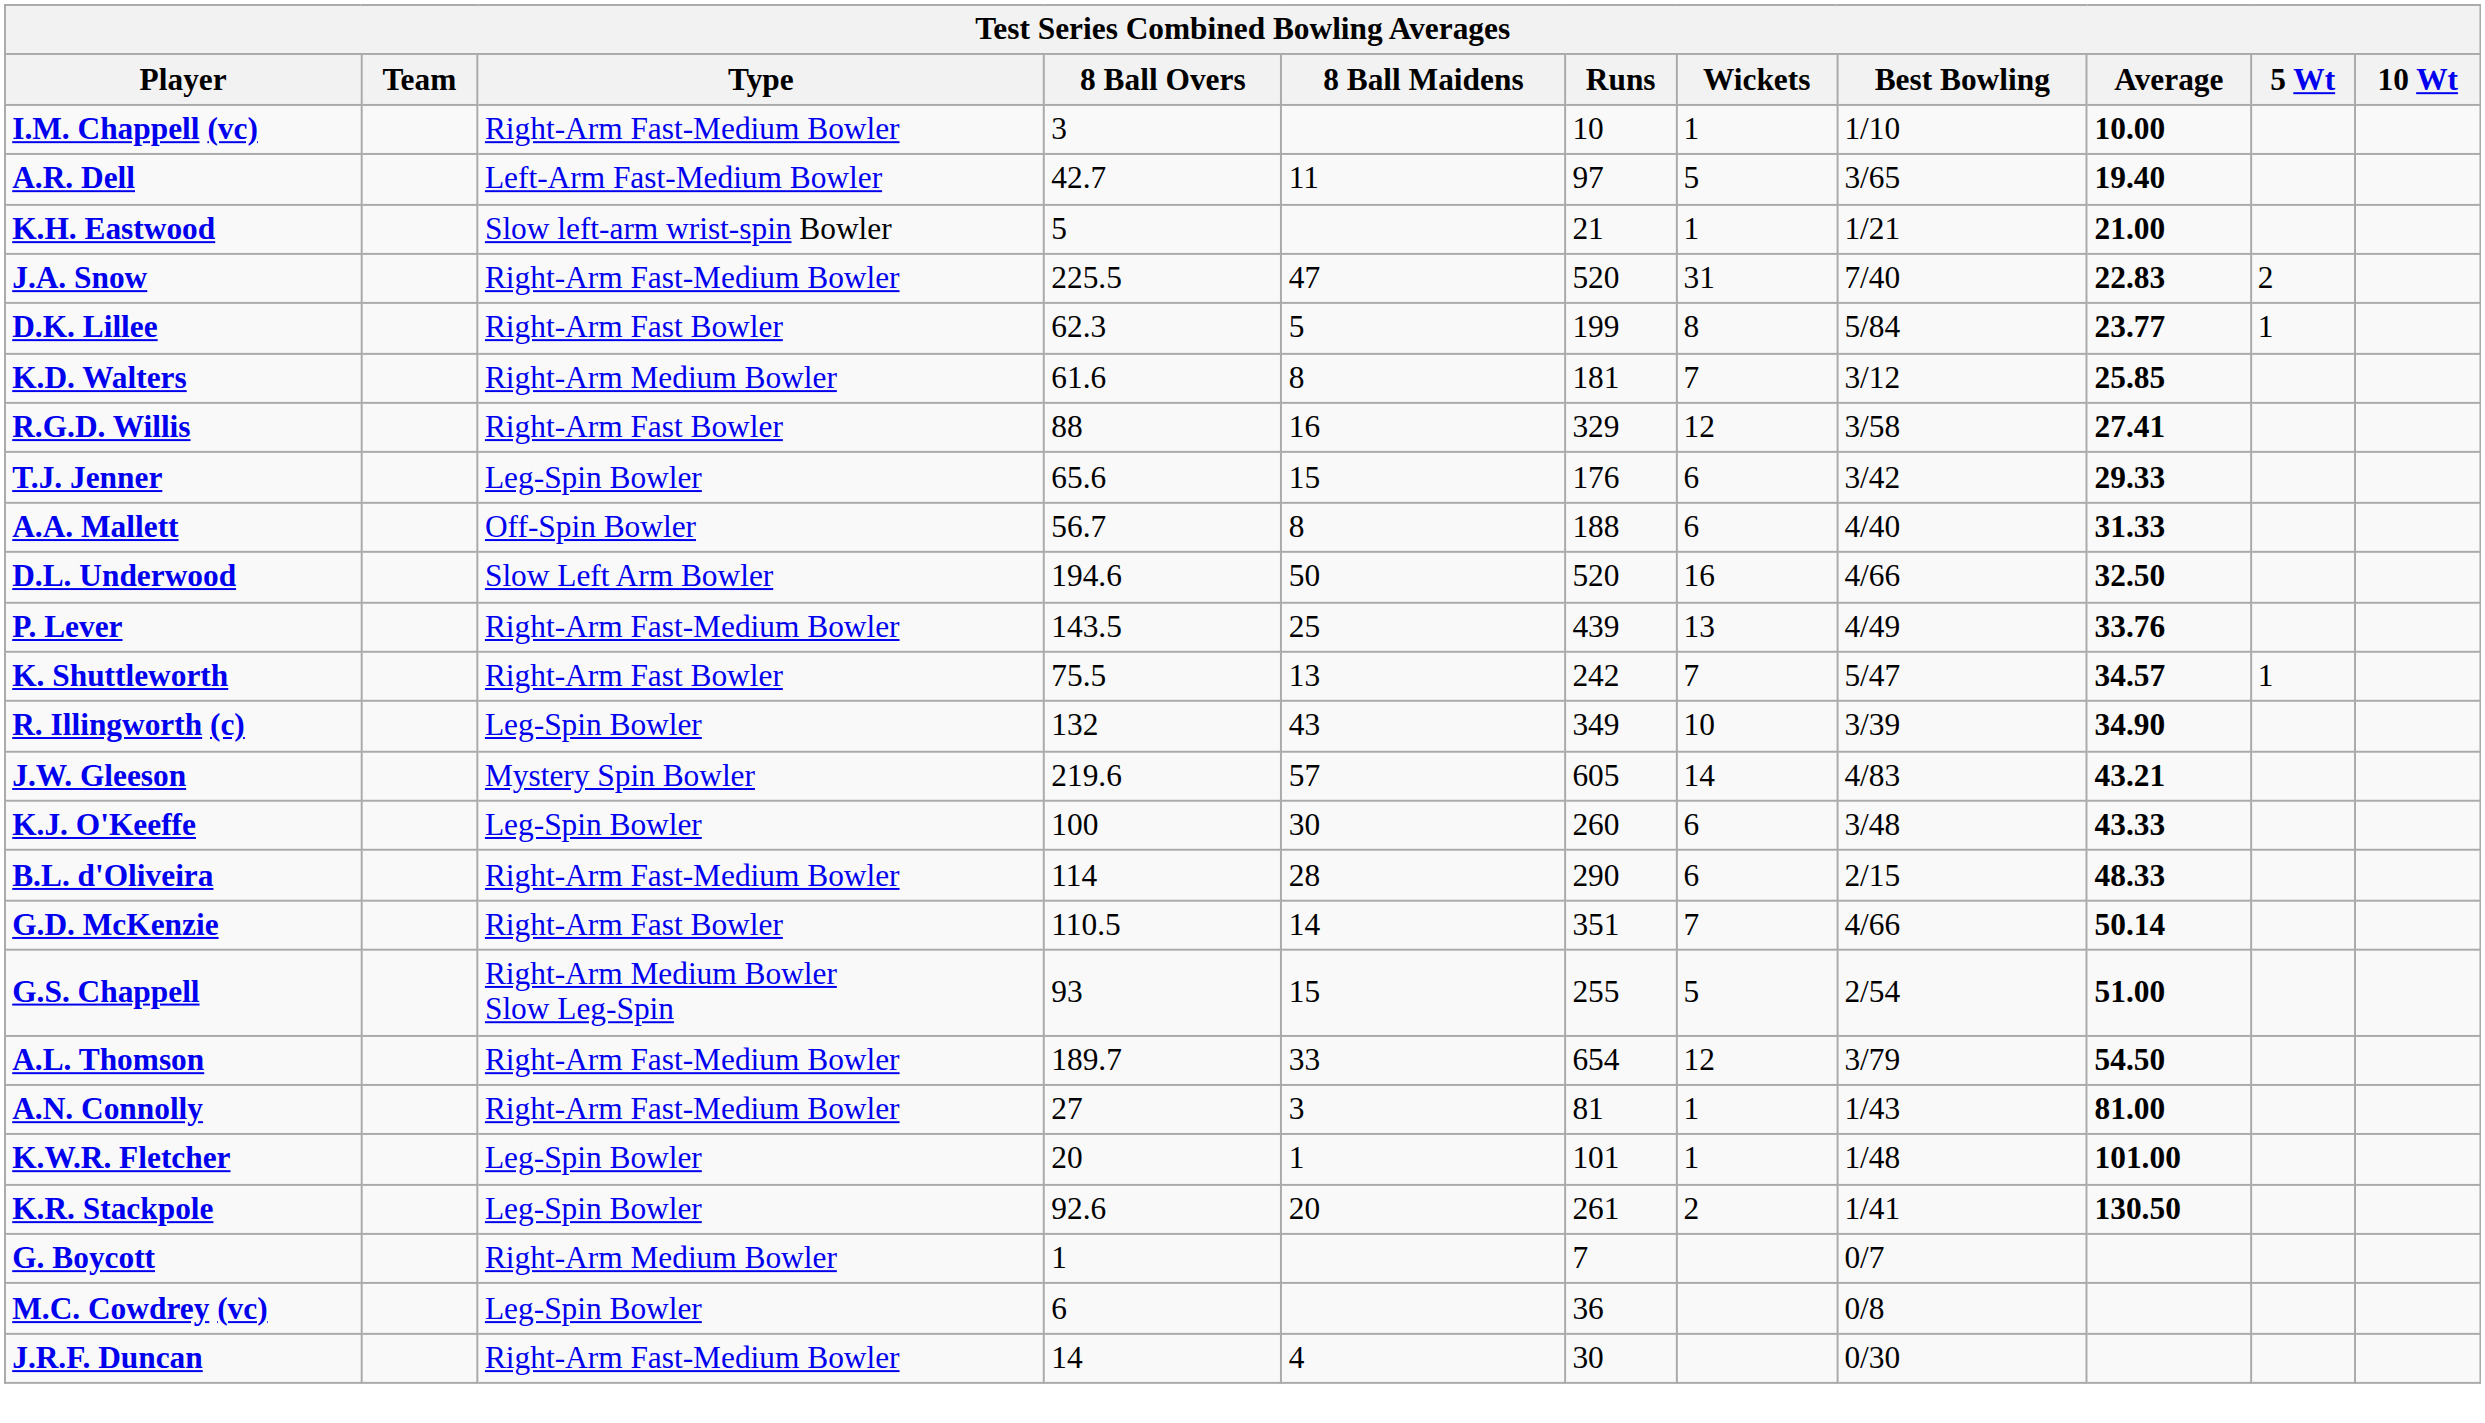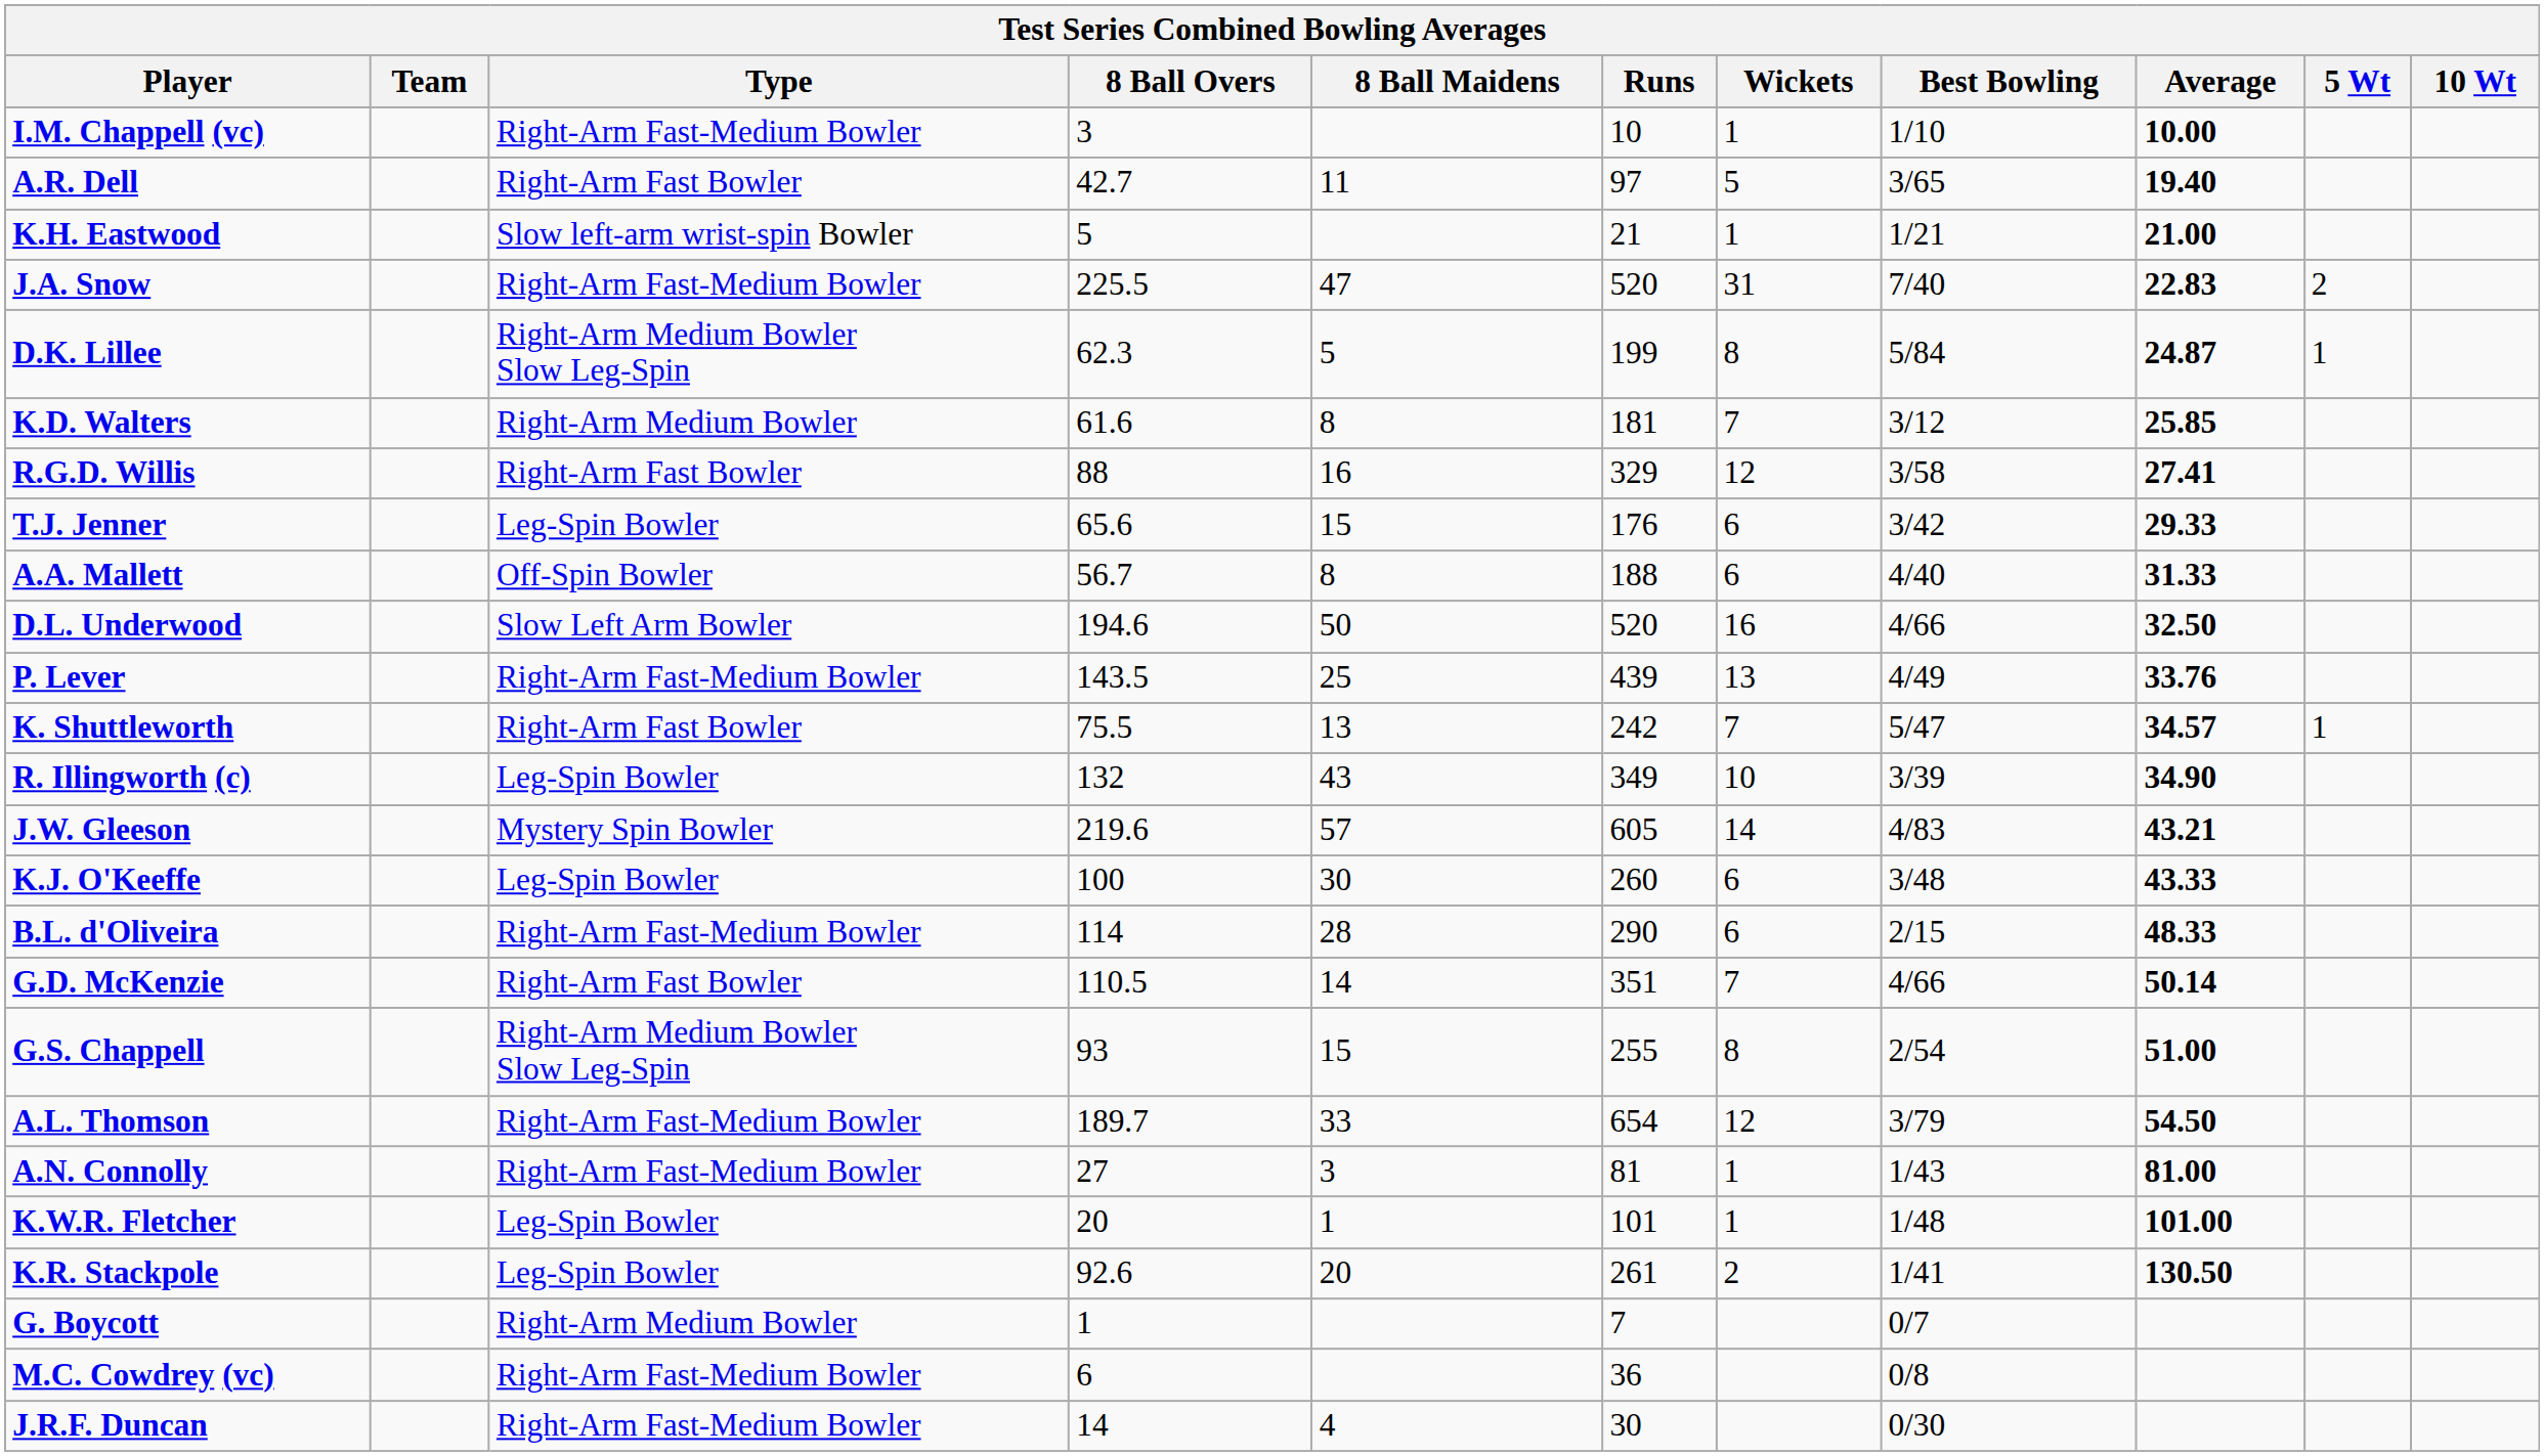A.R. Dell | Type: Left-Arm Fast-Medium Bowler -> Right-Arm Fast Bowler
D.K. Lillee | Type: Right-Arm Fast Bowler -> Right-Arm Medium Bowler Slow Leg-Spin
D.K. Lillee | Average: 23.77 -> 24.87
G.S. Chappell | Wickets: 5 -> 8
M.C. Cowdrey (vc) | Type: Leg-Spin Bowler -> Right-Arm Fast-Medium Bowler
